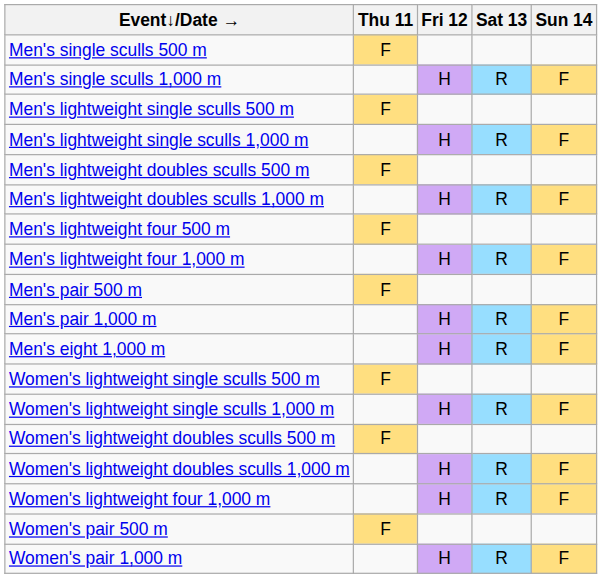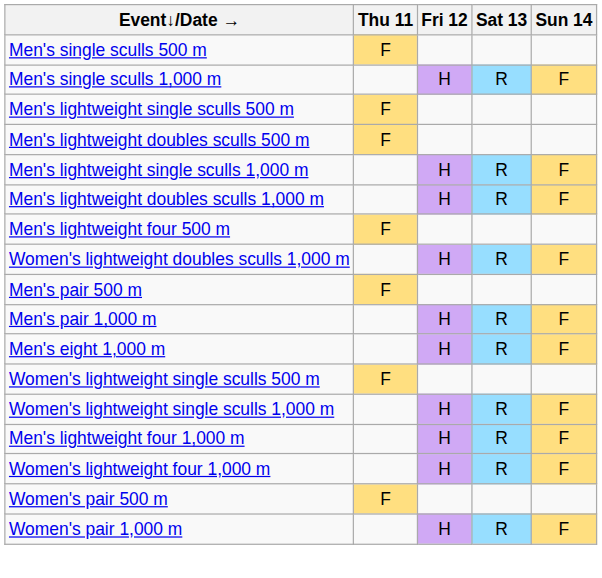rows swapped: Men's lightweight single sculls 1,000 m <-> Men's lightweight doubles sculls 500 m
rows swapped: Men's lightweight four 1,000 m <-> Women's lightweight doubles sculls 1,000 m
- row: Women's lightweight doubles sculls 500 m | F
